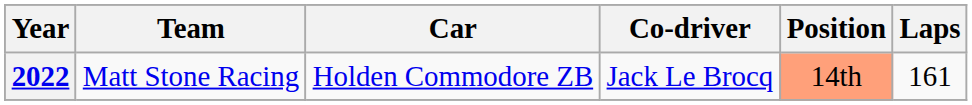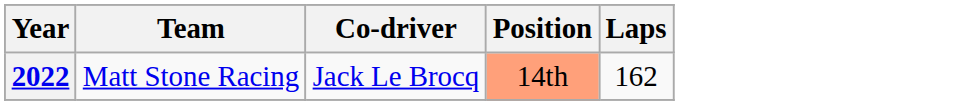- column: Car | Holden Commodore ZB
2022 | Laps: 161 -> 162
